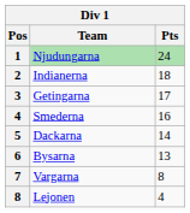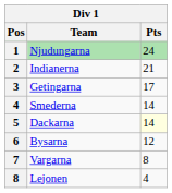Indianerna | Pts: 18 -> 21
Smederna | Pts: 16 -> 14
Dackarna | Pts: no background -> lightyellow background
Bysarna | Pts: 13 -> 12
